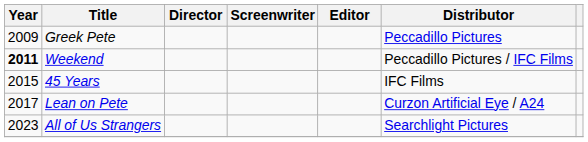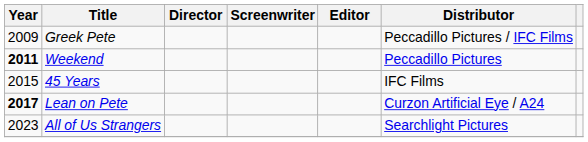Greek Pete | Distributor: Peccadillo Pictures -> Peccadillo Pictures / IFC Films
Weekend | Distributor: Peccadillo Pictures / IFC Films -> Peccadillo Pictures
Lean on Pete | Year: normal -> bold
